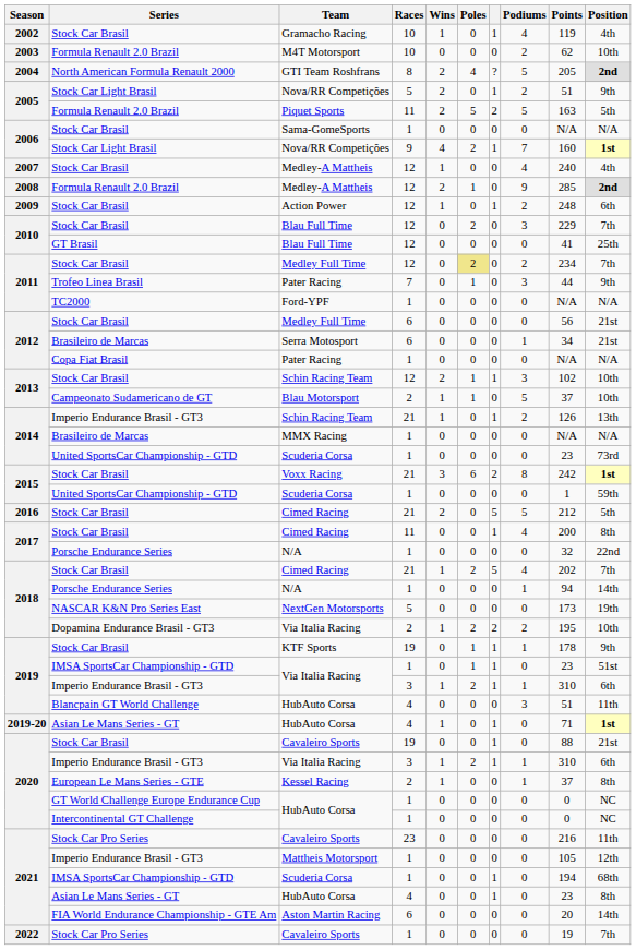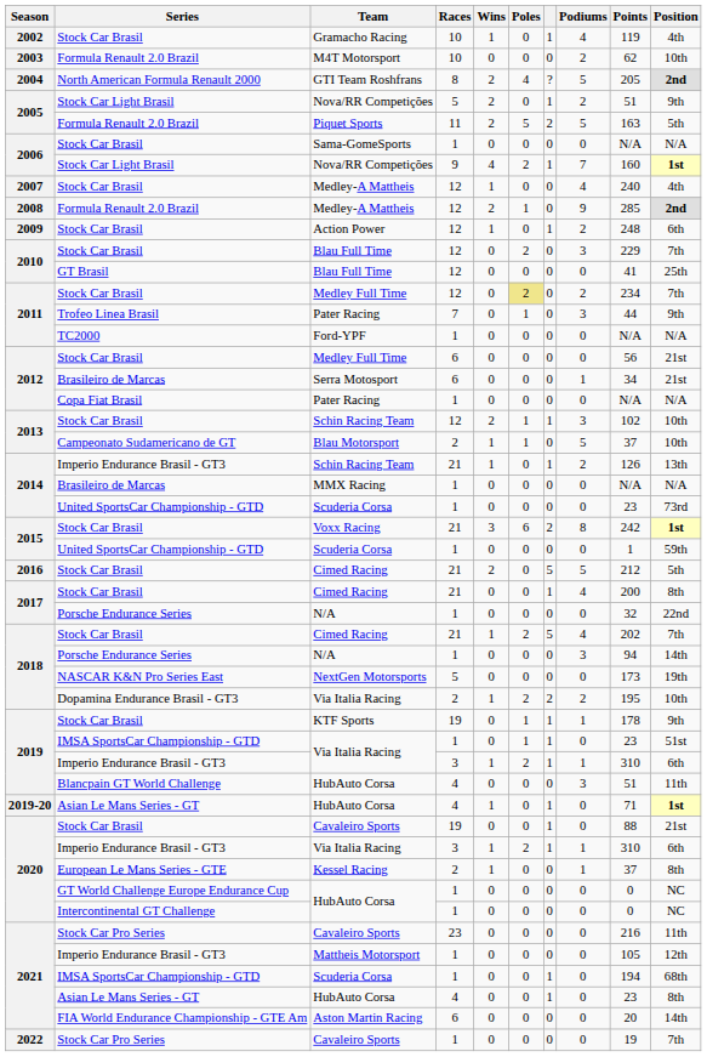2017 / Cimed Racing | Races: 11 -> 21
2018 / N/A | Podiums: 1 -> 3
